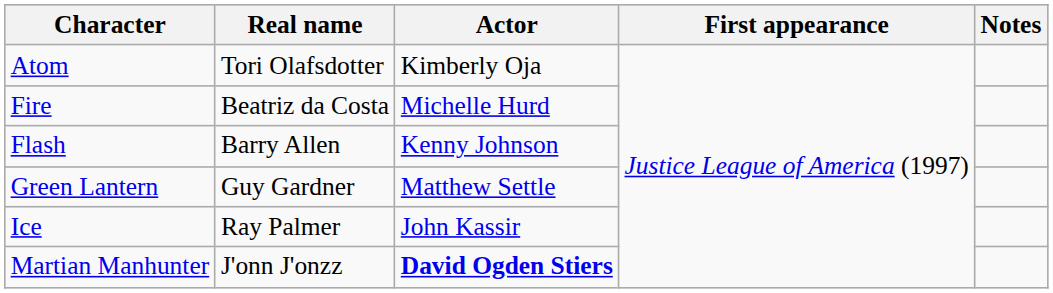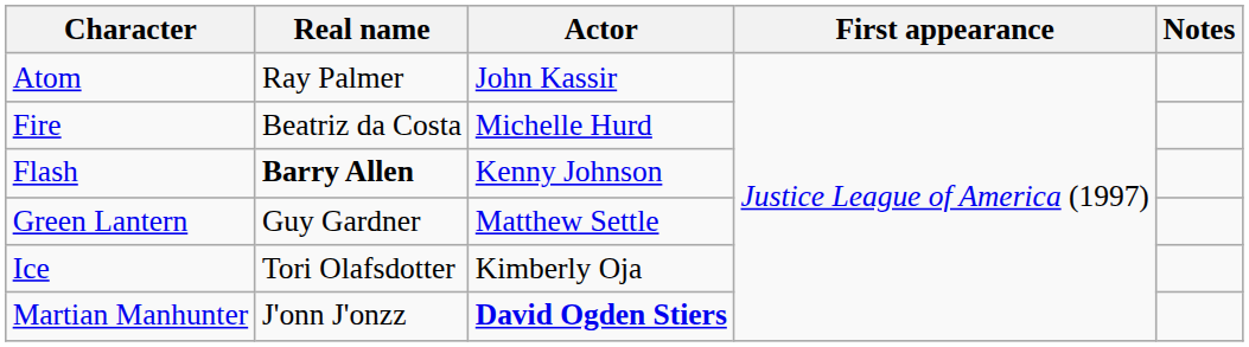Atom | Real name: Tori Olafsdotter -> Ray Palmer
Atom | Actor: Kimberly Oja -> John Kassir
Flash | Real name: normal -> bold
Ice | Real name: Ray Palmer -> Tori Olafsdotter
Ice | Actor: John Kassir -> Kimberly Oja
